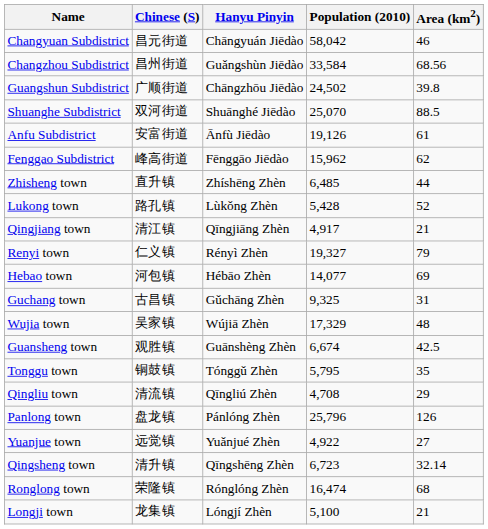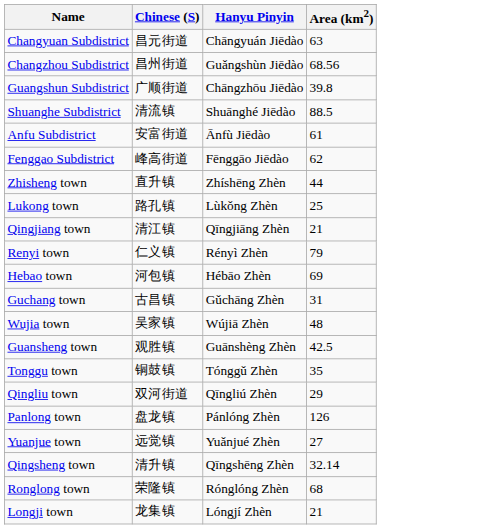- column: Population (2010) | 58,042 | 33,584 | 24,502 | 25,070 | 19,126 | 15,962 | 6,485 | 5,428 | 4,917 | 19,327 | 14,077 | 9,325 | 17,329 | 6,674 | 5,795 | 4,708 | 25,796 | 4,922 | 6,723 | 16,474 | 5,100
Changyuan Subdistrict | Area (km2): 46 -> 63
Shuanghe Subdistrict | Chinese (S): 双河街道 -> 清流镇
Lukong town | Area (km2): 52 -> 25
Qingliu town | Chinese (S): 清流镇 -> 双河街道
